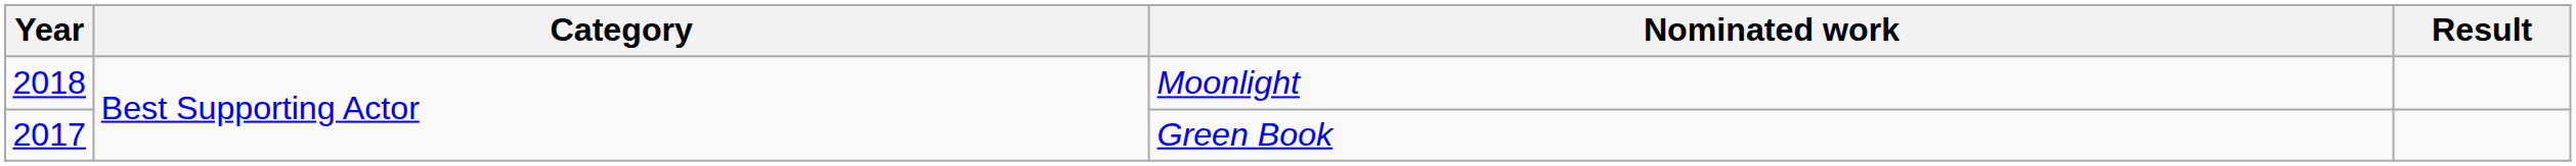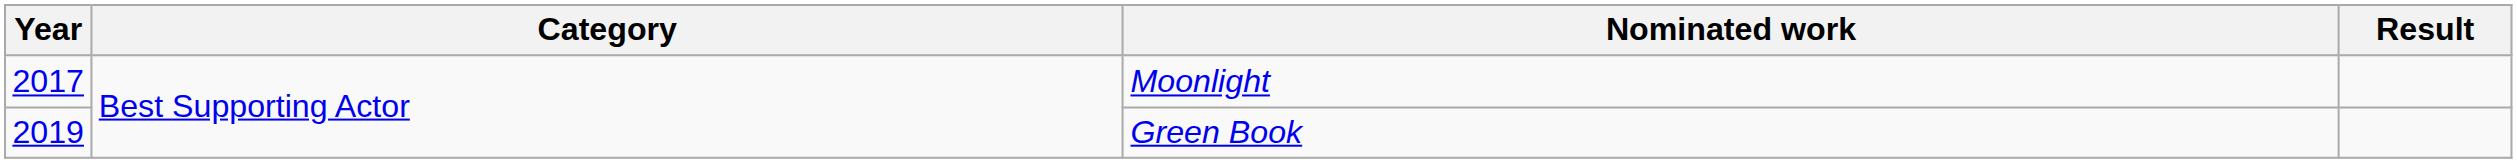Moonlight | Year: 2018 -> 2017
Green Book | Year: 2017 -> 2019
